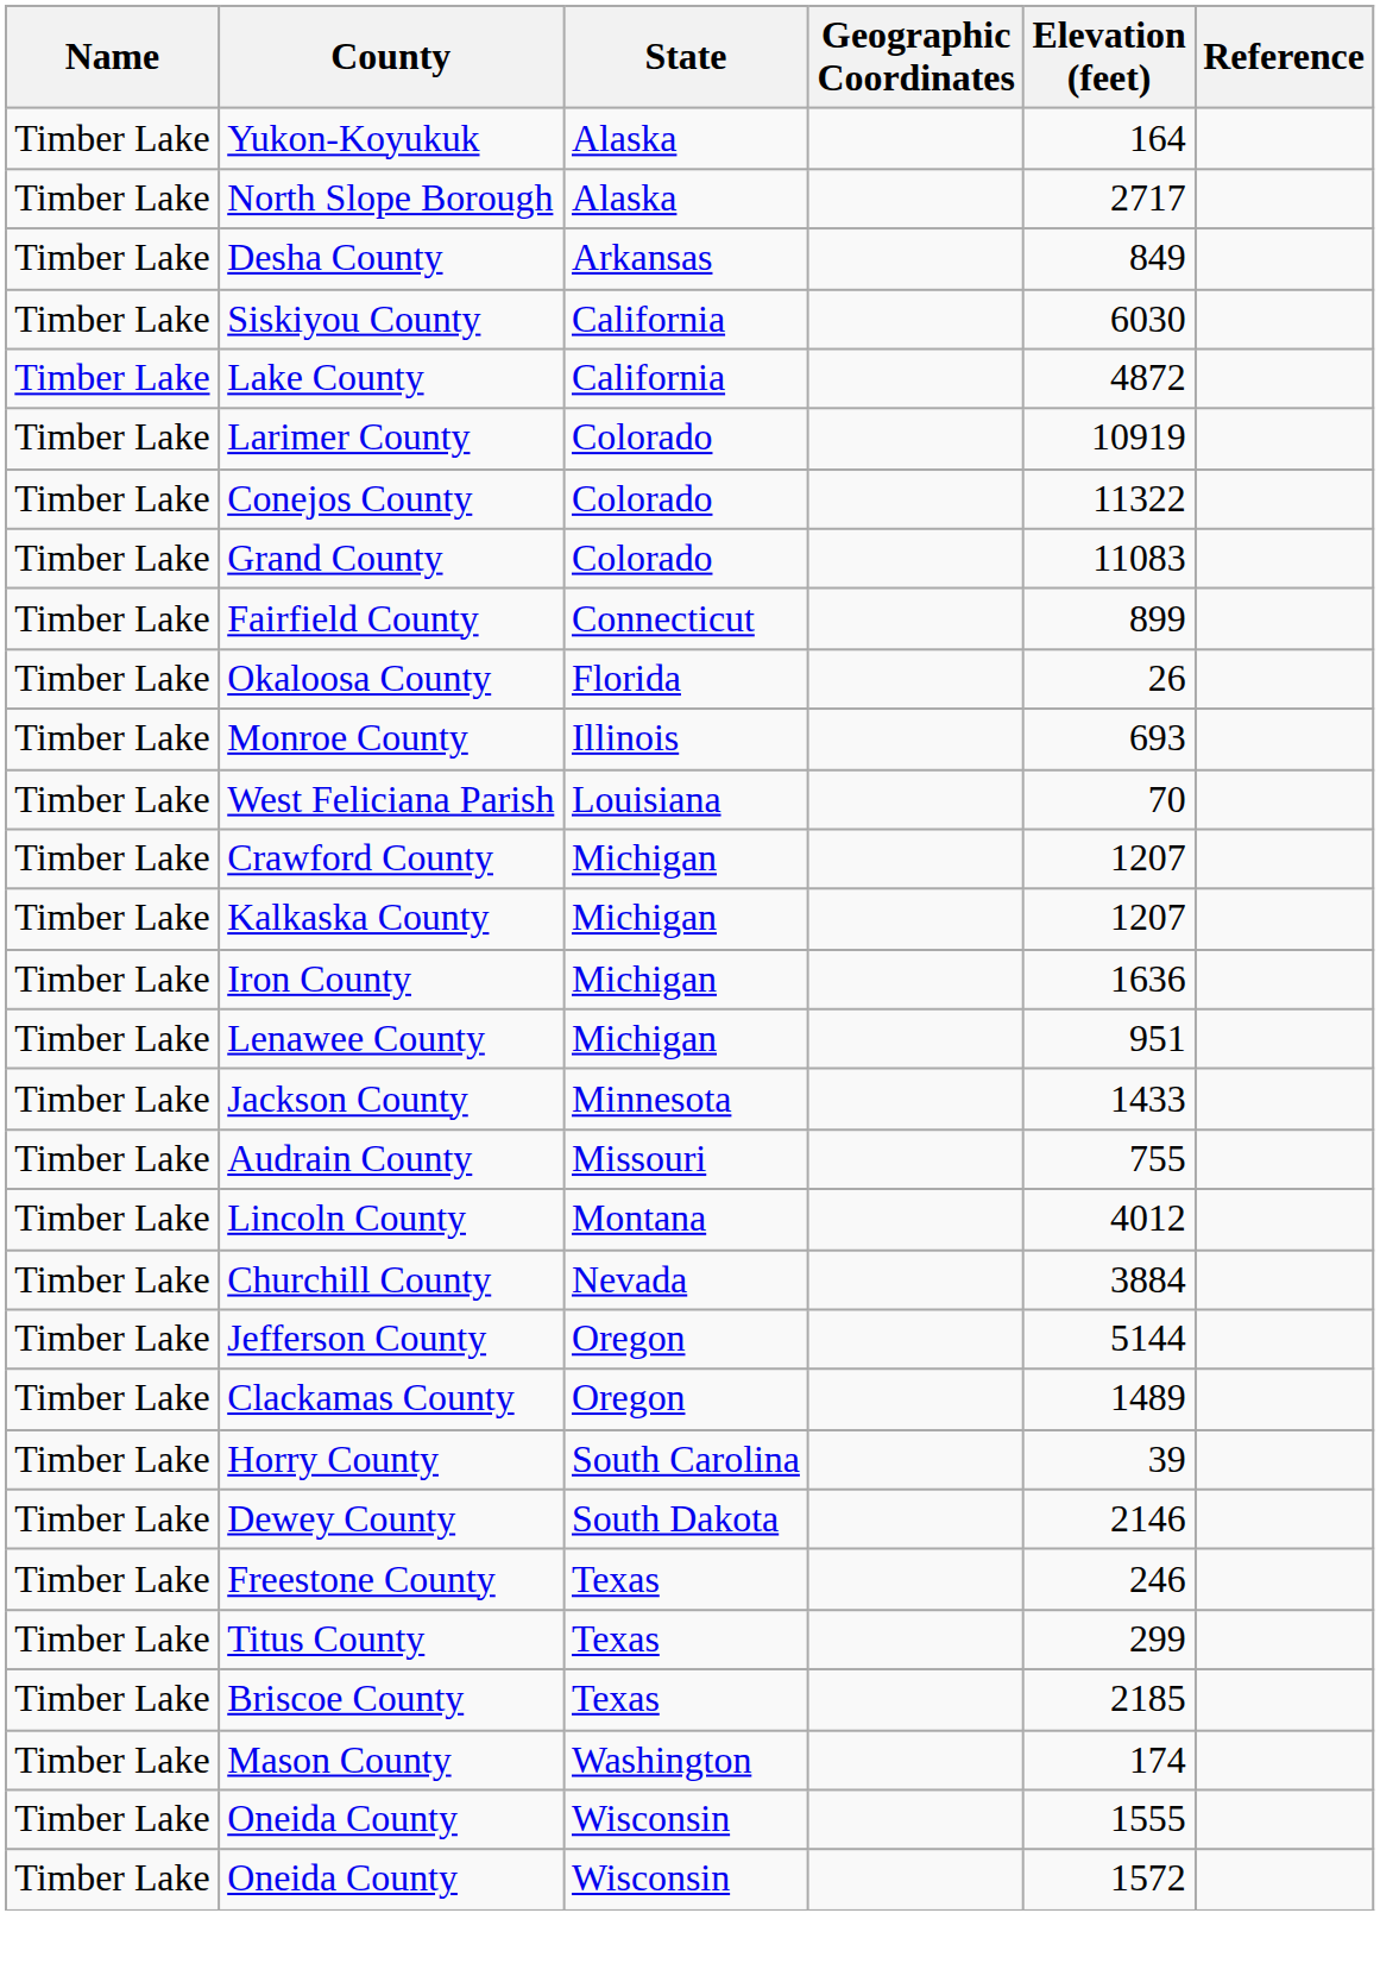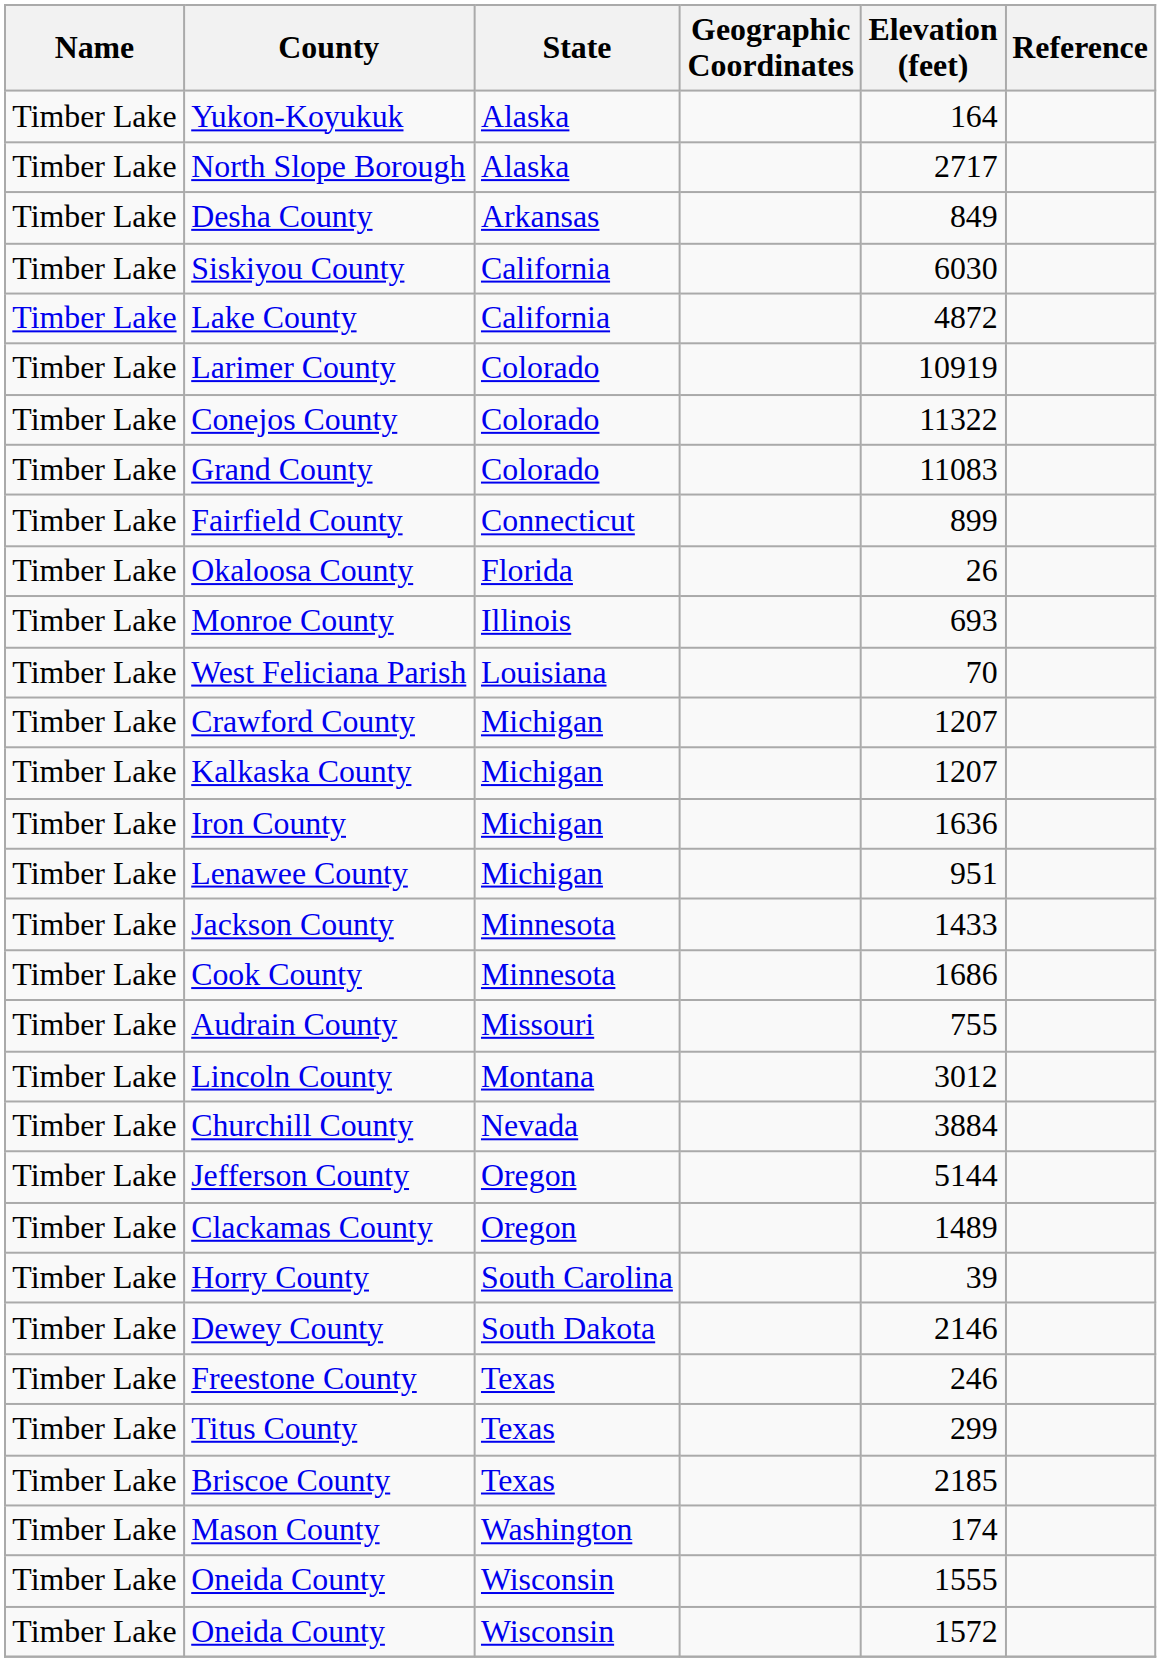+ row: Timber Lake | Cook County | Minnesota | 1686
Lincoln County | Elevation (feet): 4012 -> 3012
